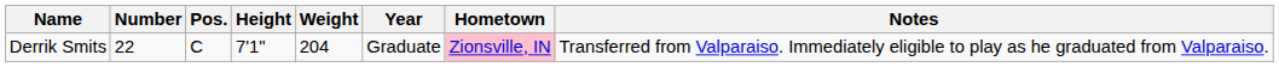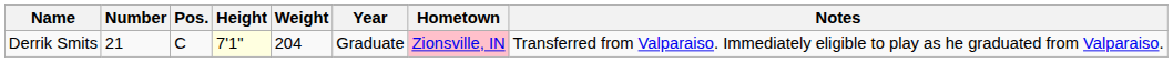Derrik Smits | Number: 22 -> 21
Derrik Smits | Height: no background -> lightyellow background
